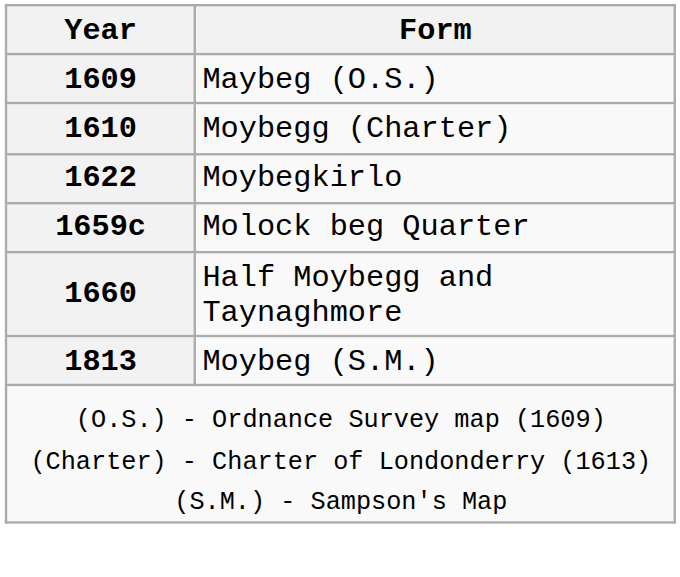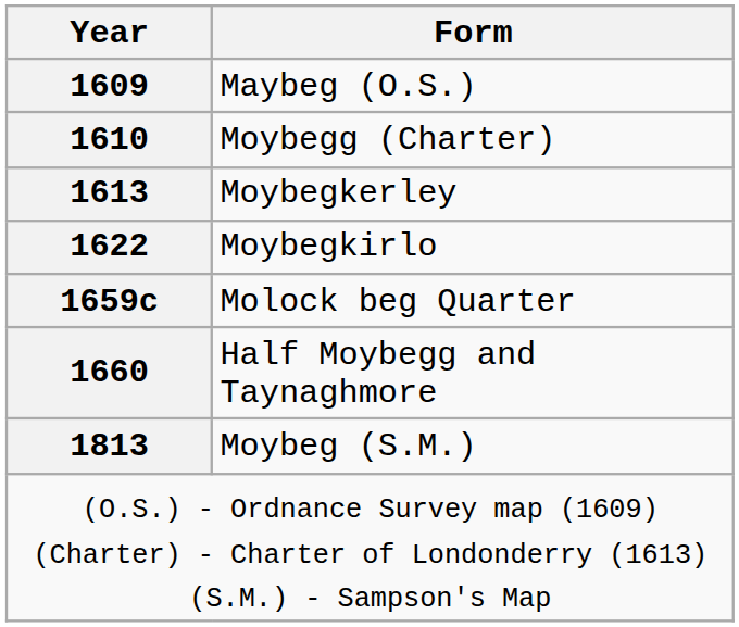+ row: 1613 | Moybegkerley
